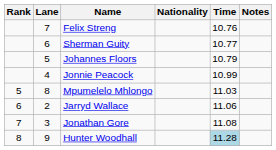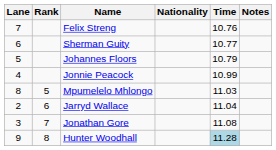columns swapped: Rank <-> Lane
Jarryd Wallace | Time: 11.06 -> 11.04
